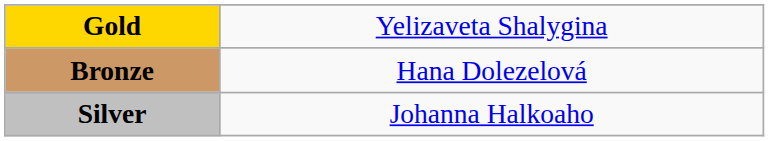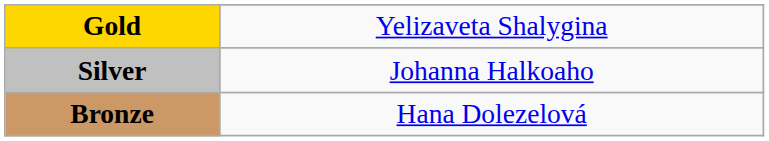rows swapped: Silver <-> Bronze
